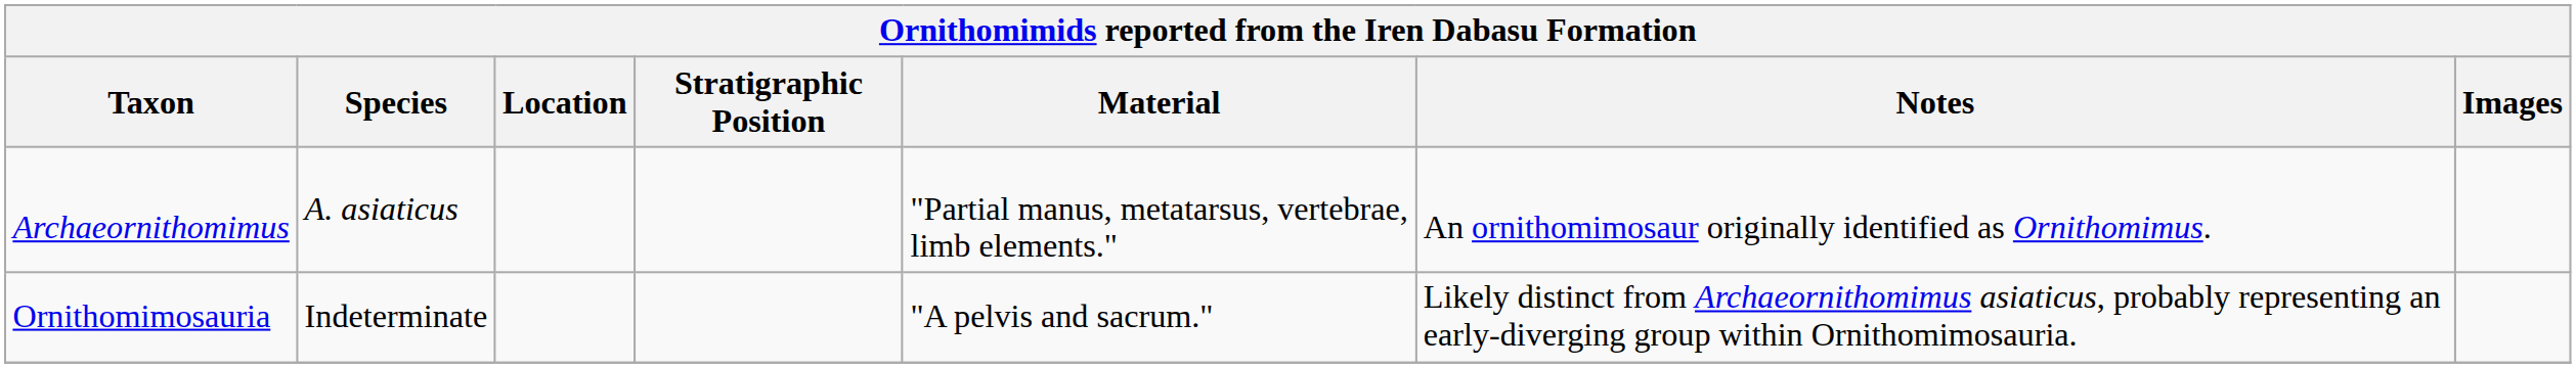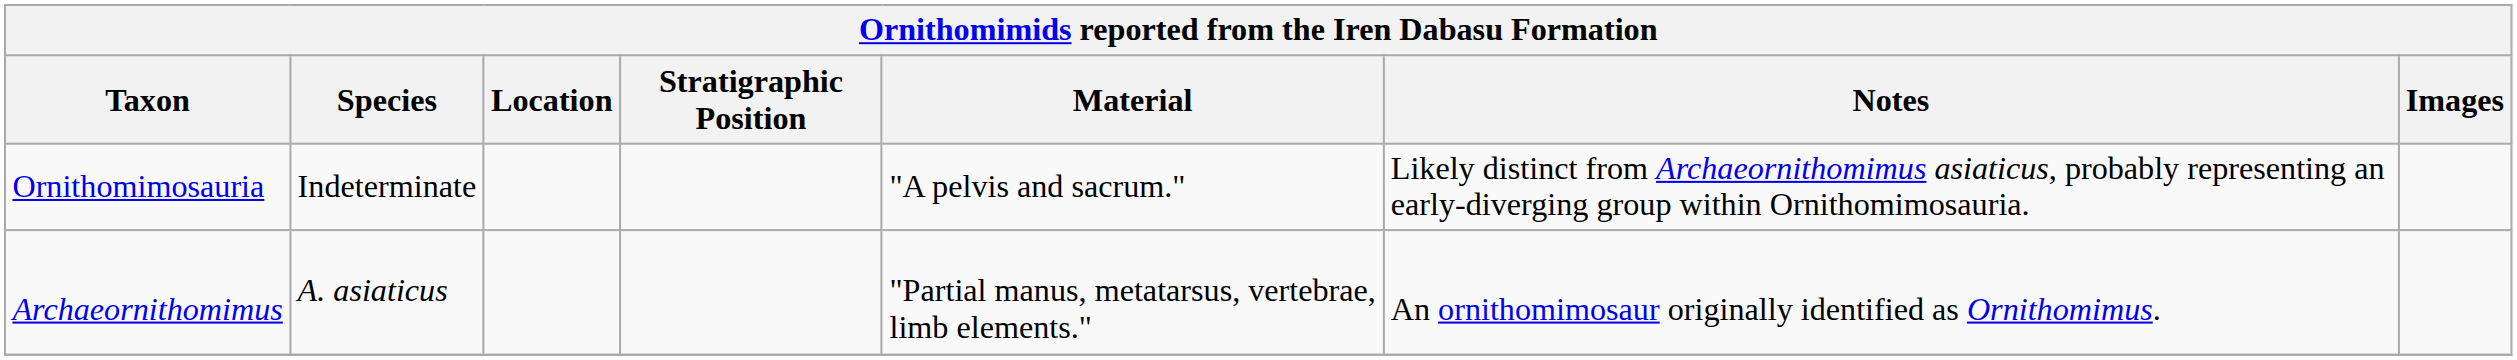rows swapped: Archaeornithomimus <-> Ornithomimosauria
